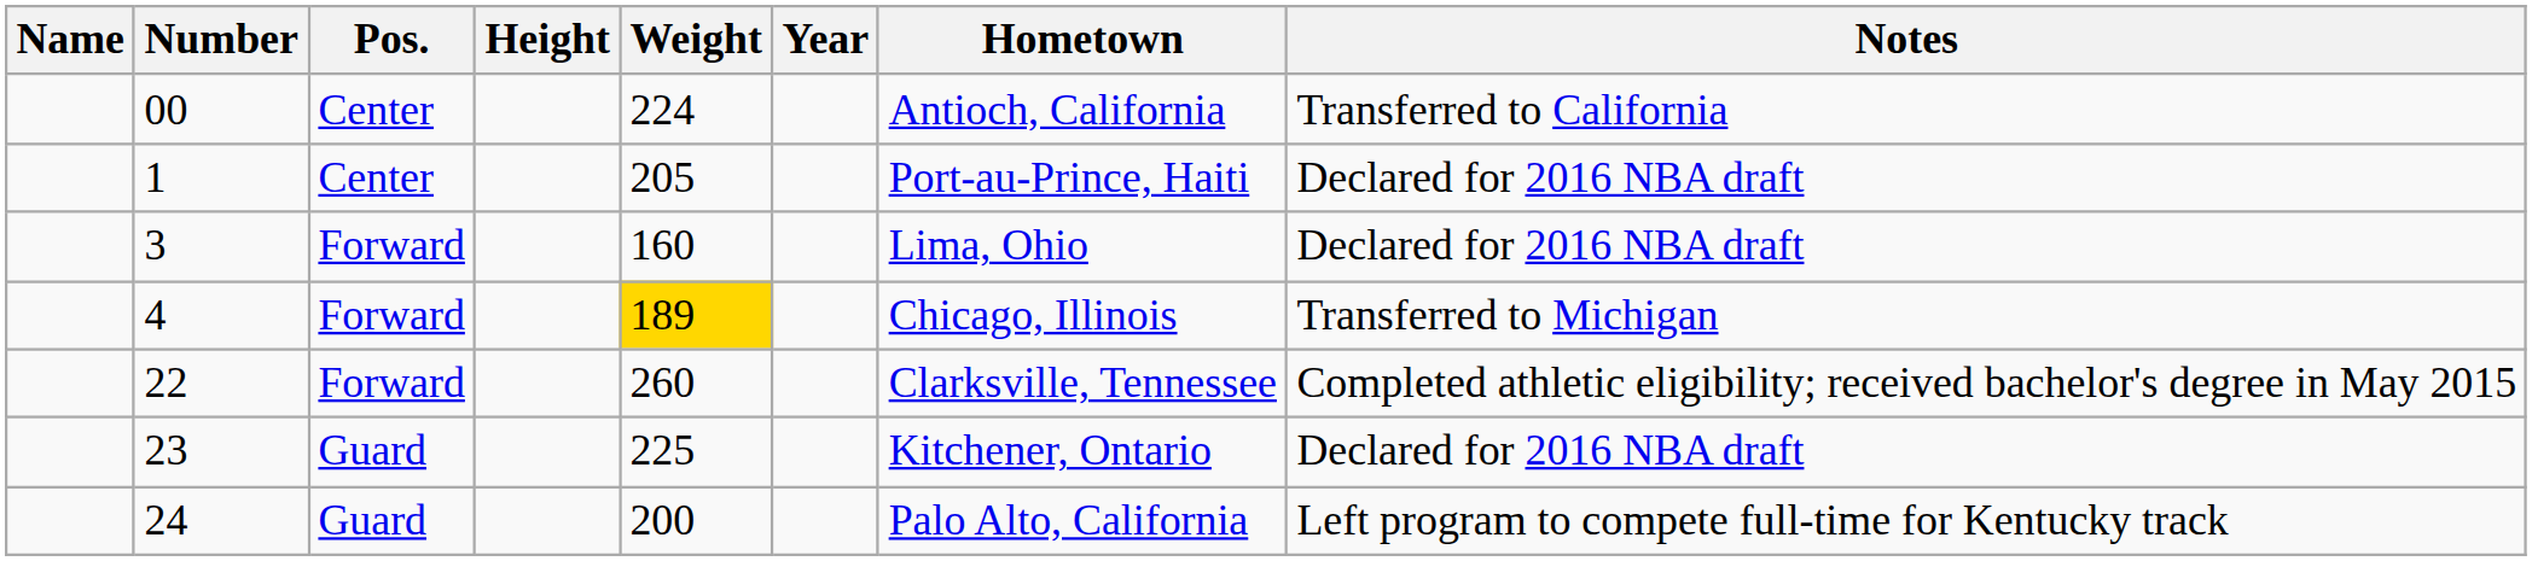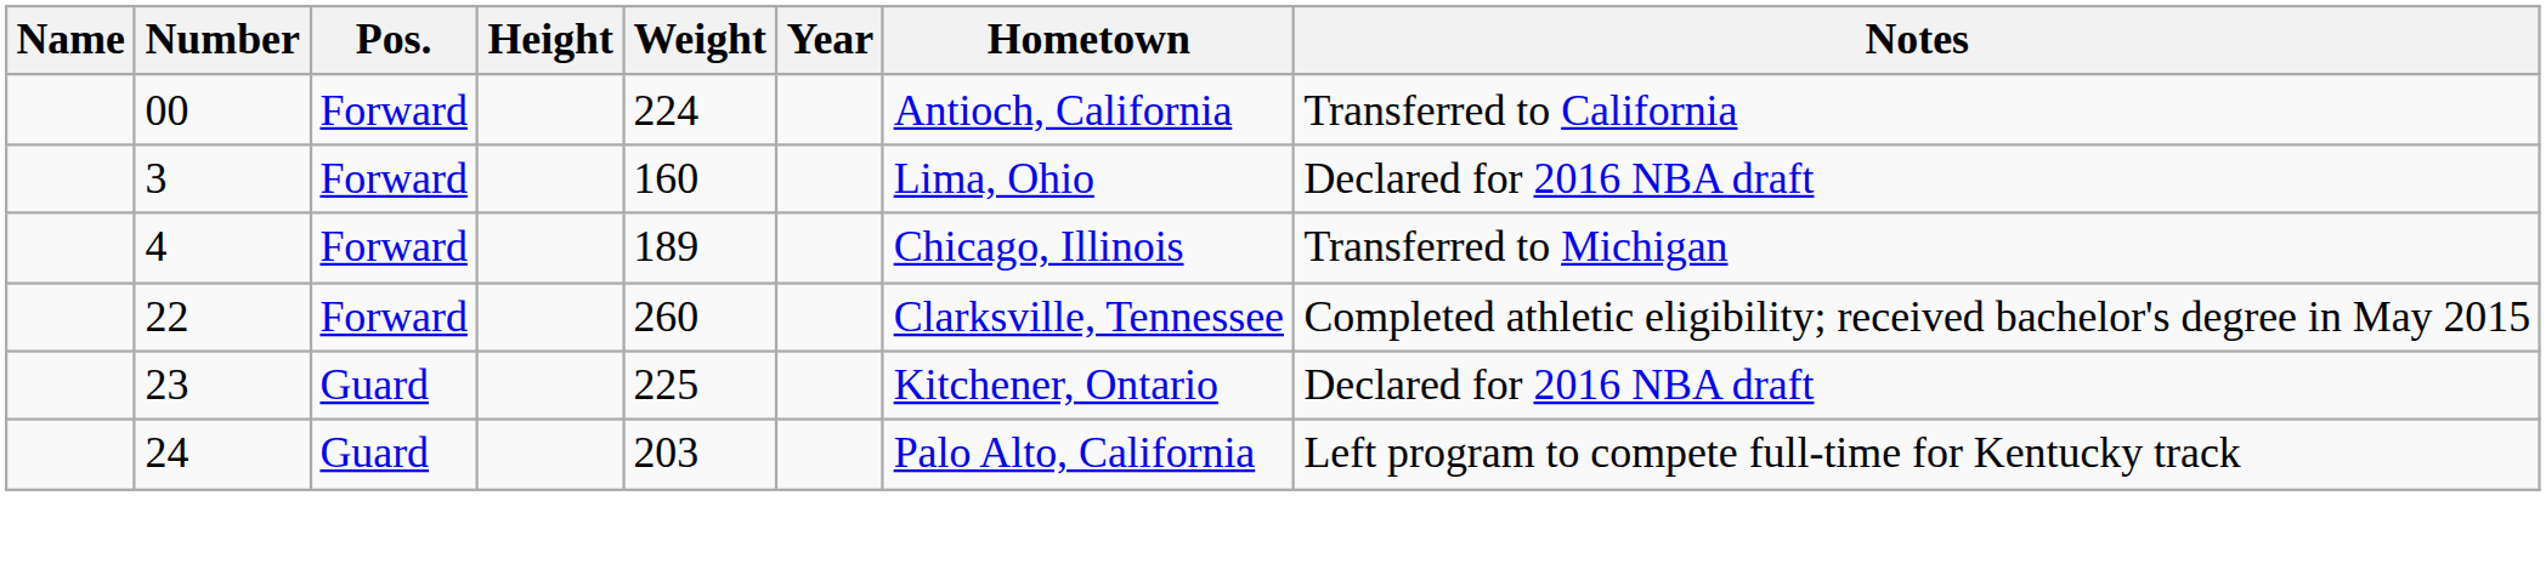00 | Pos.: Center -> Forward
- row: 1 | Center | 205 | Port-au-Prince, Haiti | Declared for 2016 NBA draft
4 | Weight: gold background -> no background
24 | Weight: 200 -> 203
